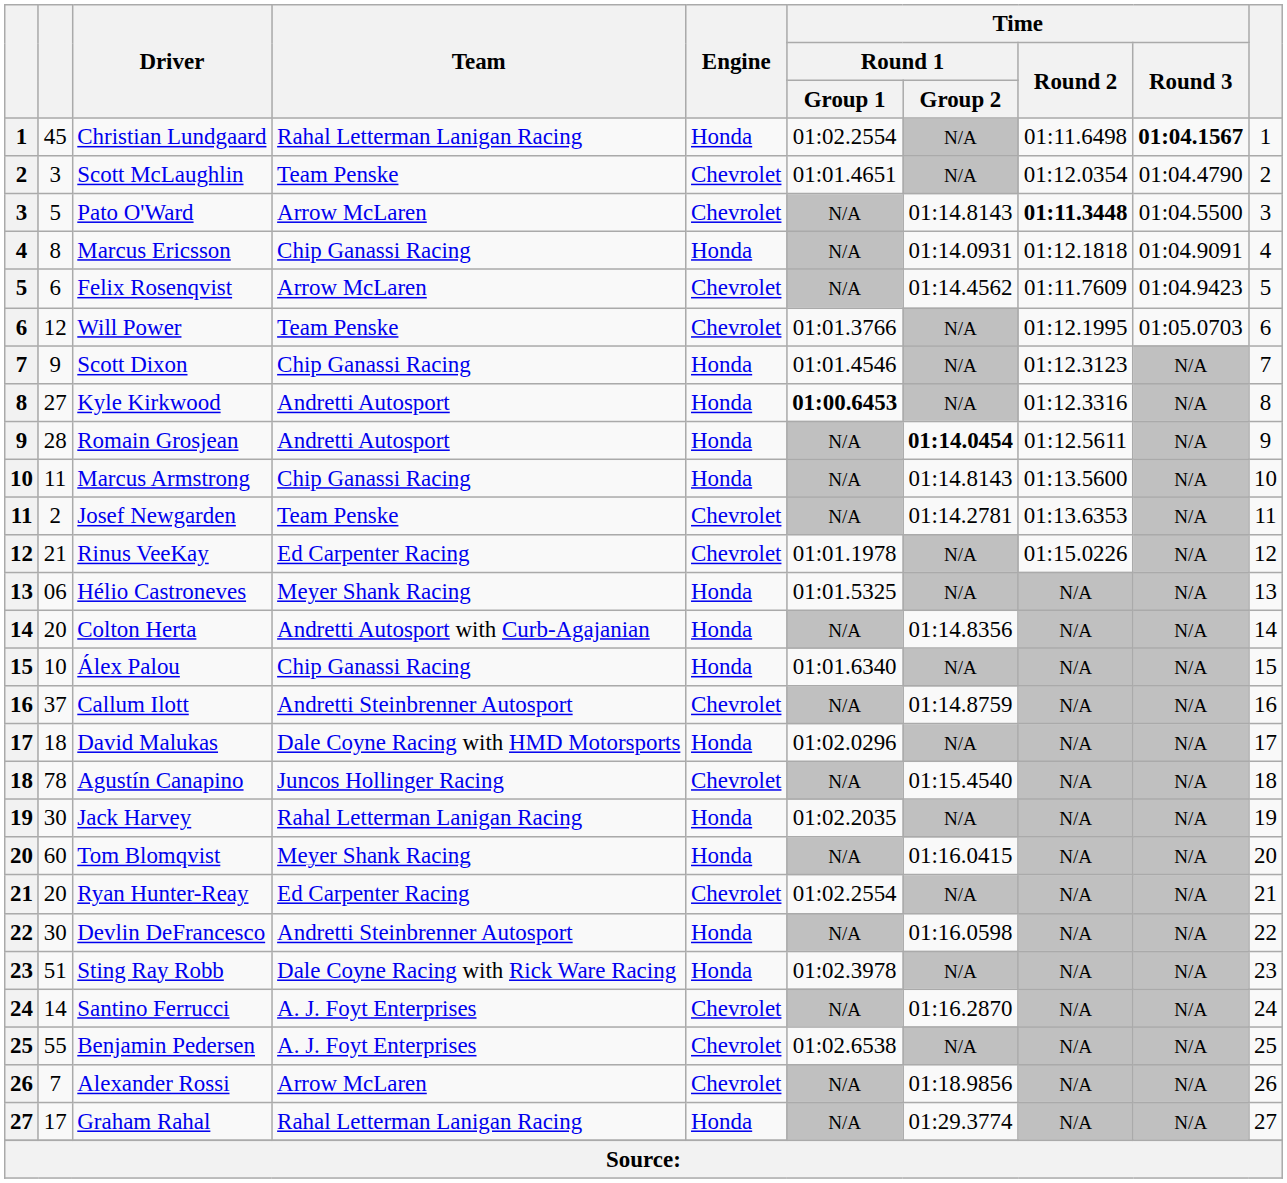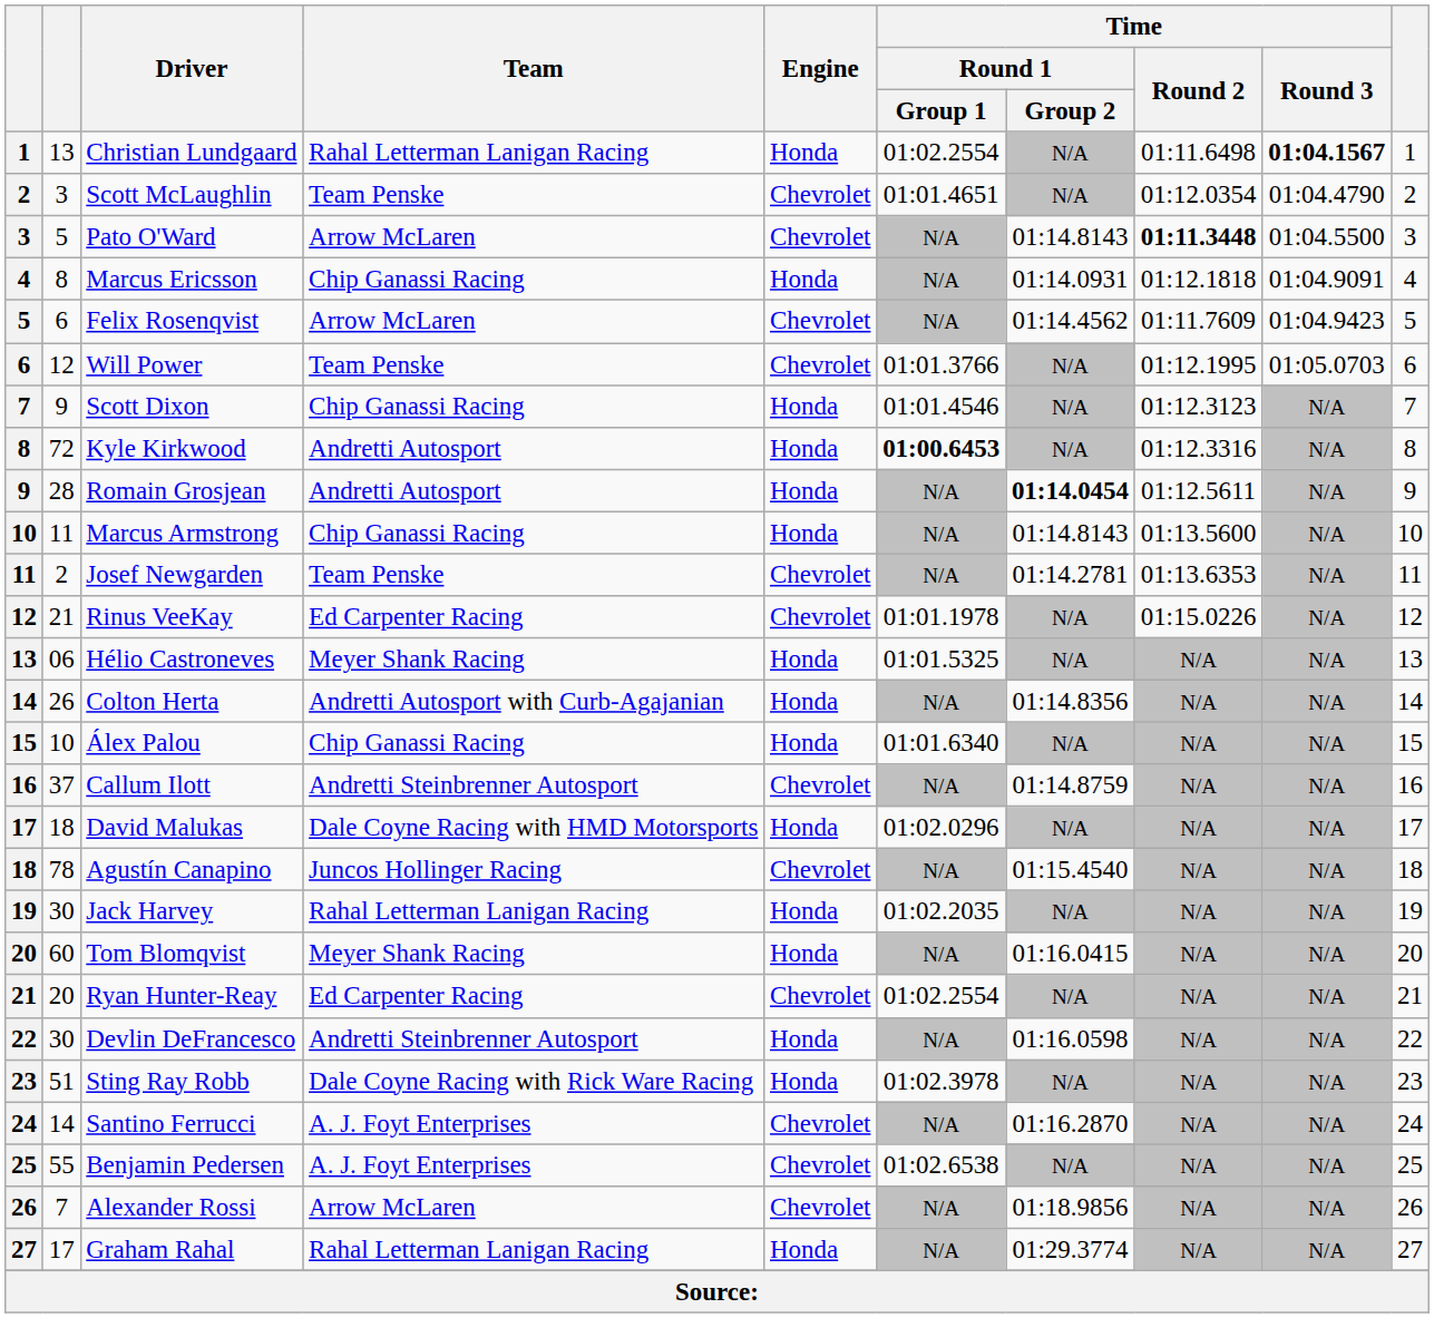Christian Lundgaard | column 2: 45 -> 13
Kyle Kirkwood | column 2: 27 -> 72
Colton Herta | column 2: 20 -> 26
